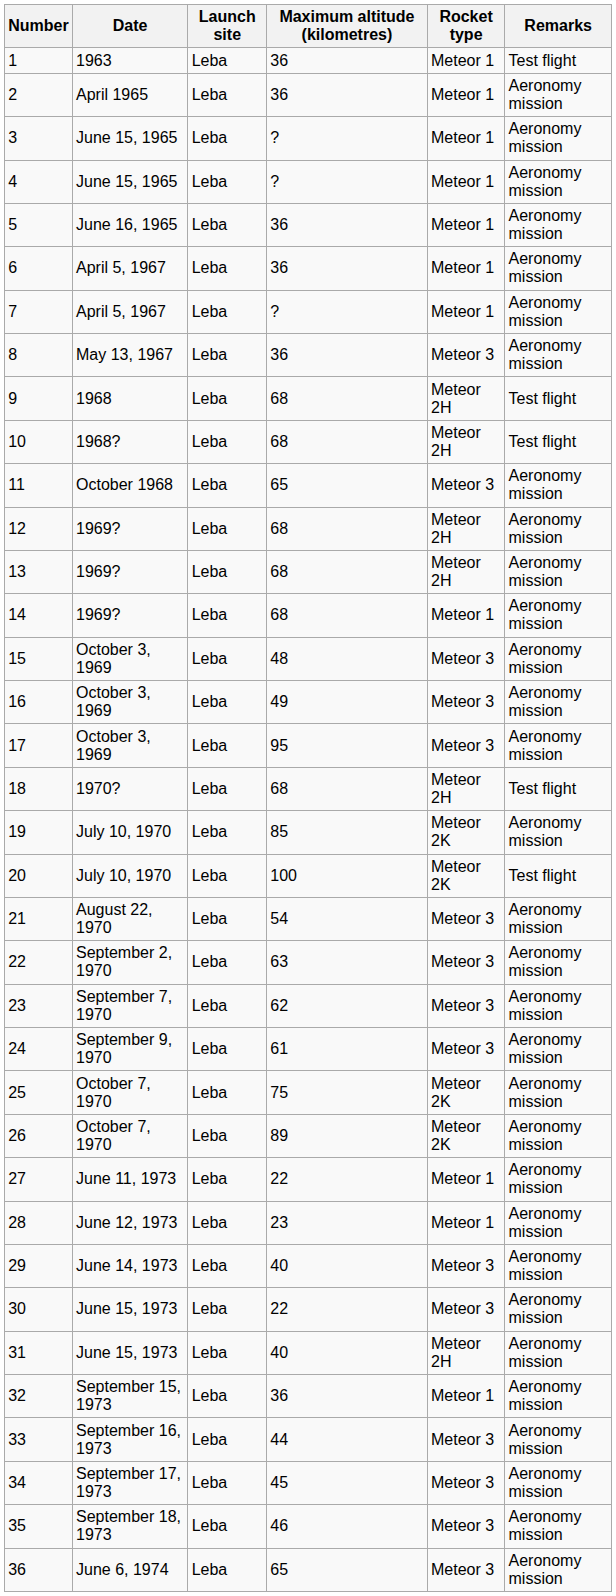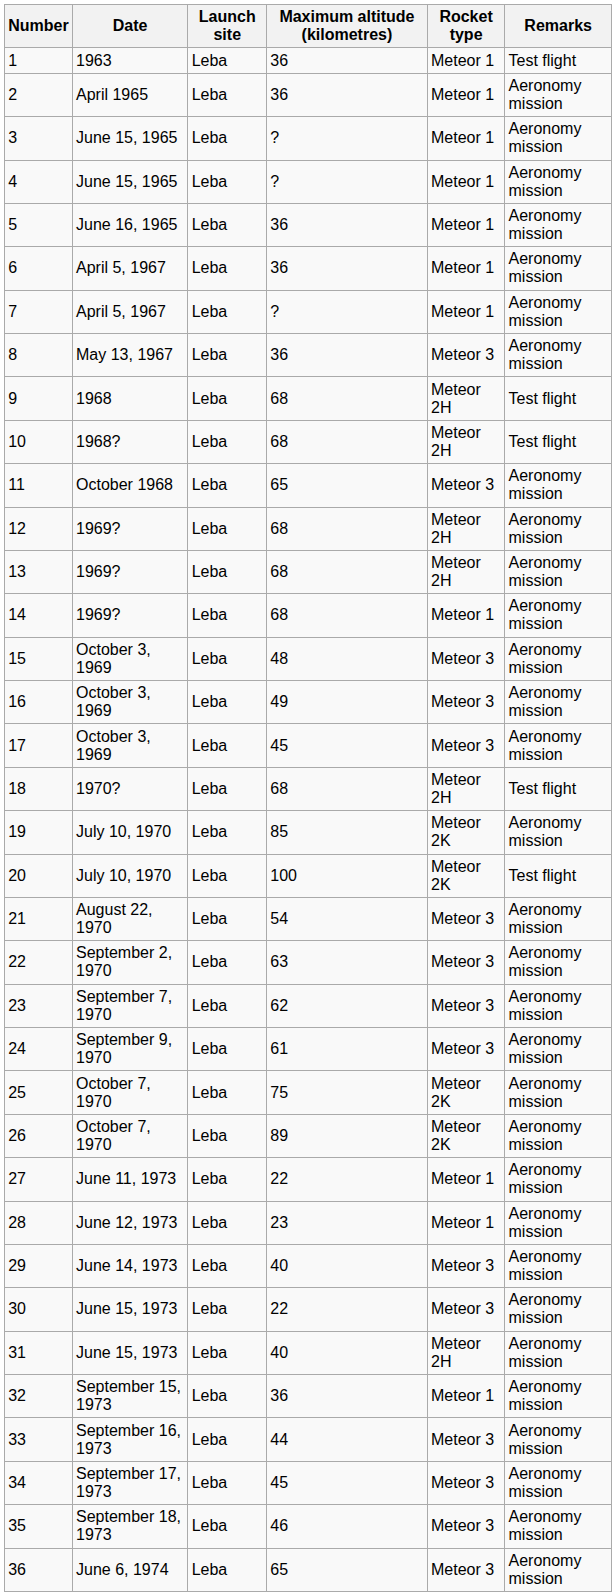17 | Maximum altitude (kilometres): 95 -> 45
